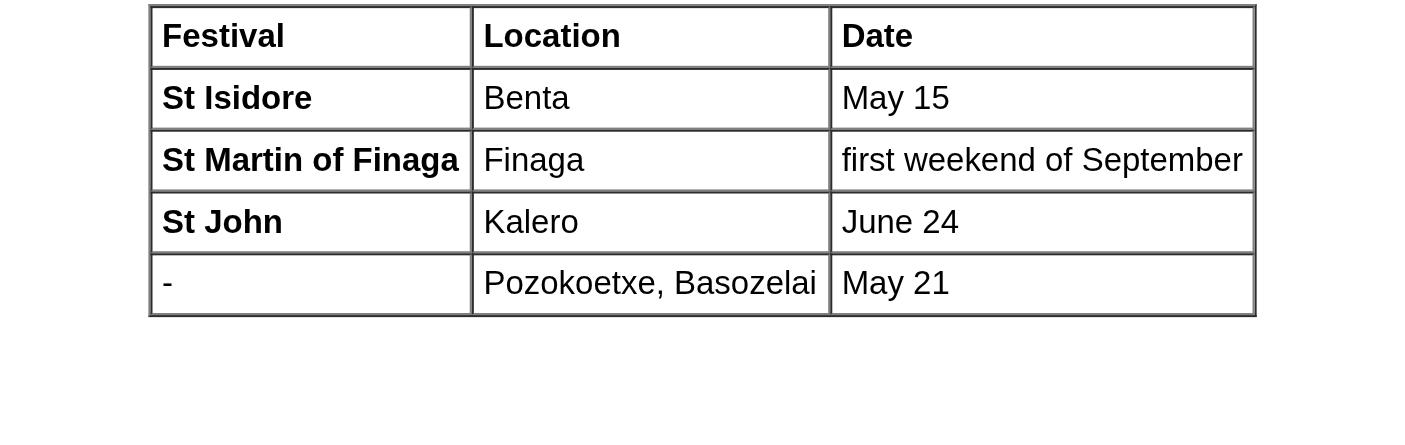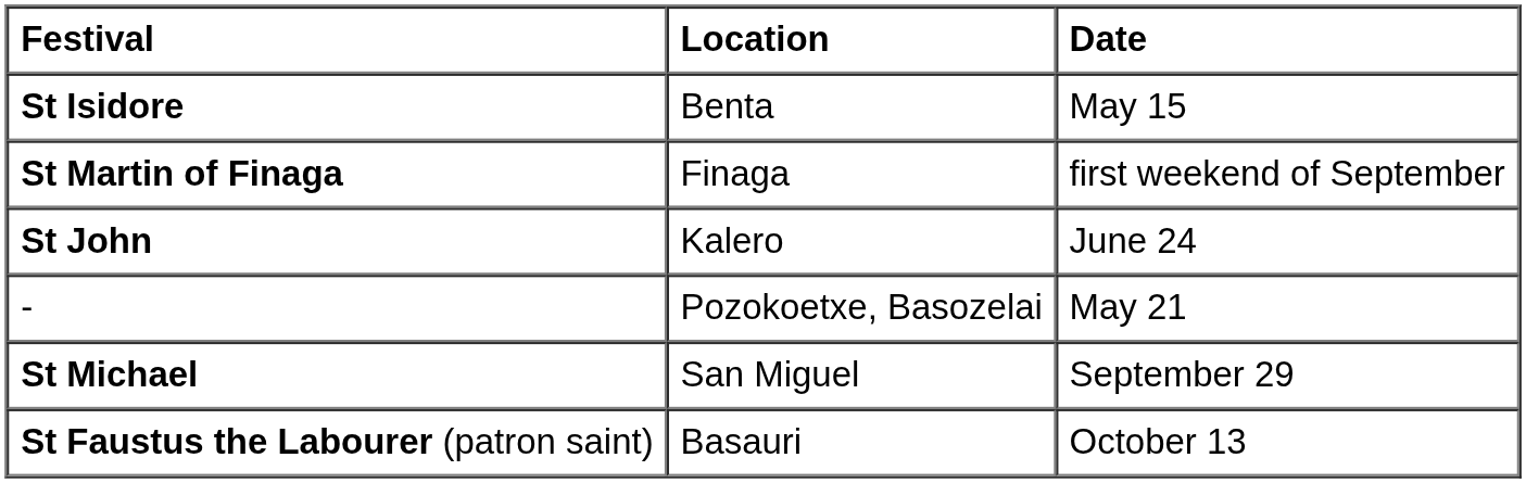+ row: St Michael | San Miguel | September 29
+ row: St Faustus the Labourer (patron saint) | Basauri | October 13
